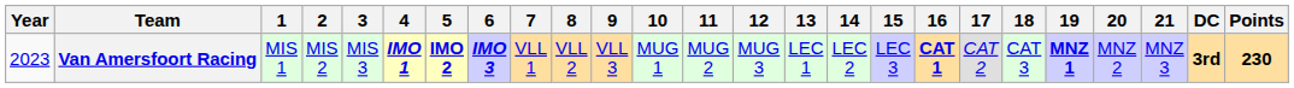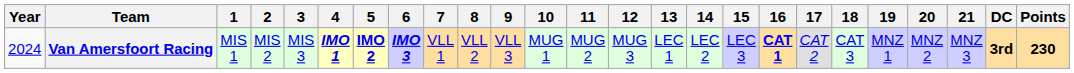Van Amersfoort Racing | Year: 2023 -> 2024
Van Amersfoort Racing | 19: bold -> normal
